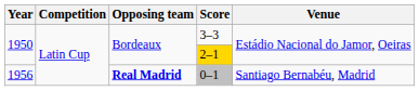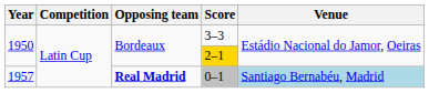0–1 | Year: 1956 -> 1957
0–1 | Venue: no background -> lightblue background
